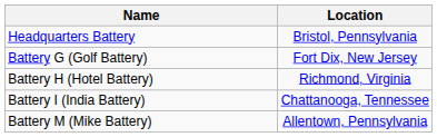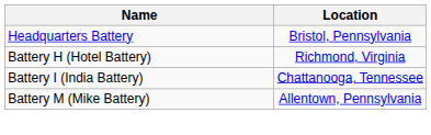- row: Battery G (Golf Battery) | Fort Dix, New Jersey
